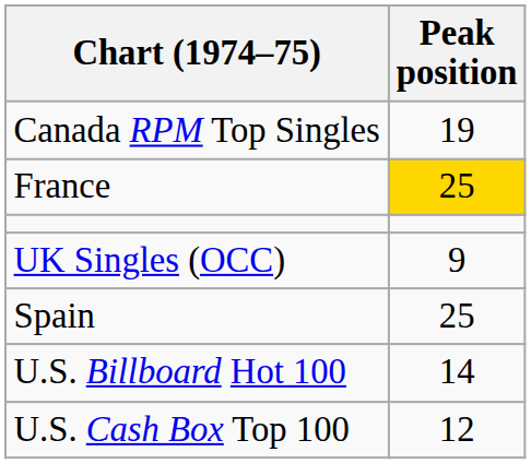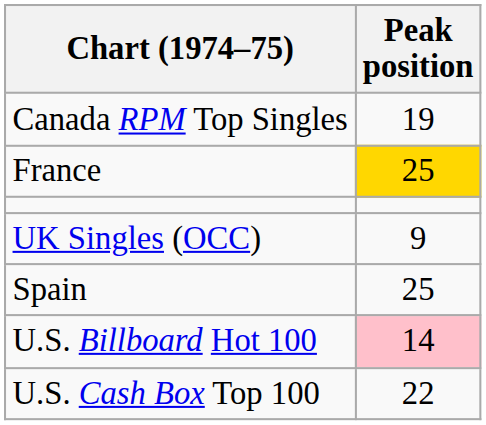U.S. Billboard Hot 100 | Peak position: no background -> pink background
U.S. Cash Box Top 100 | Peak position: 12 -> 22
